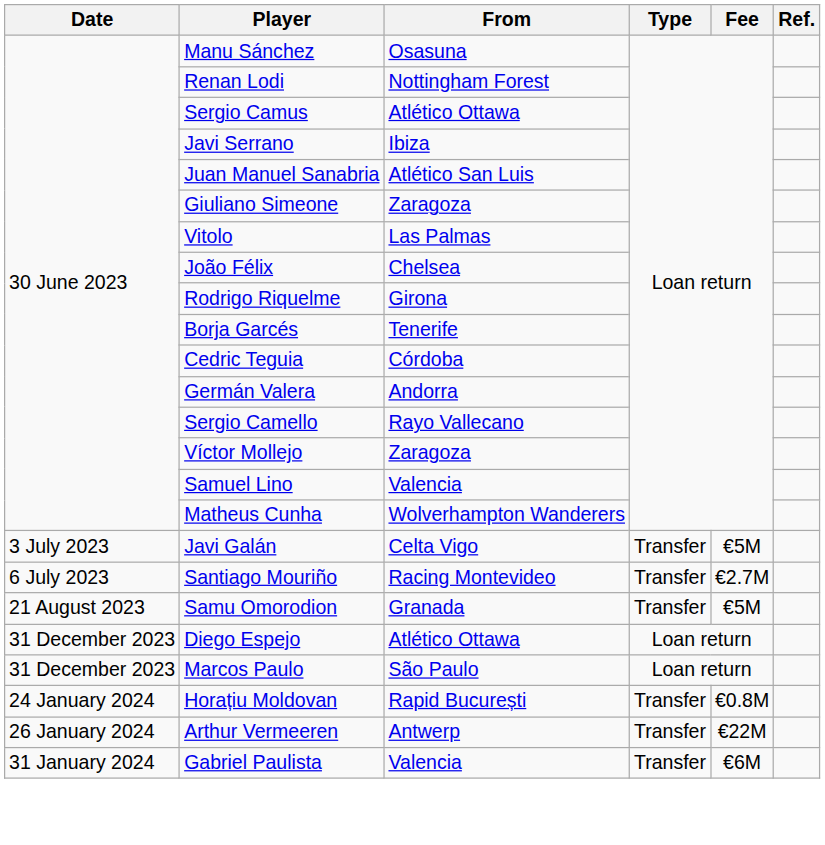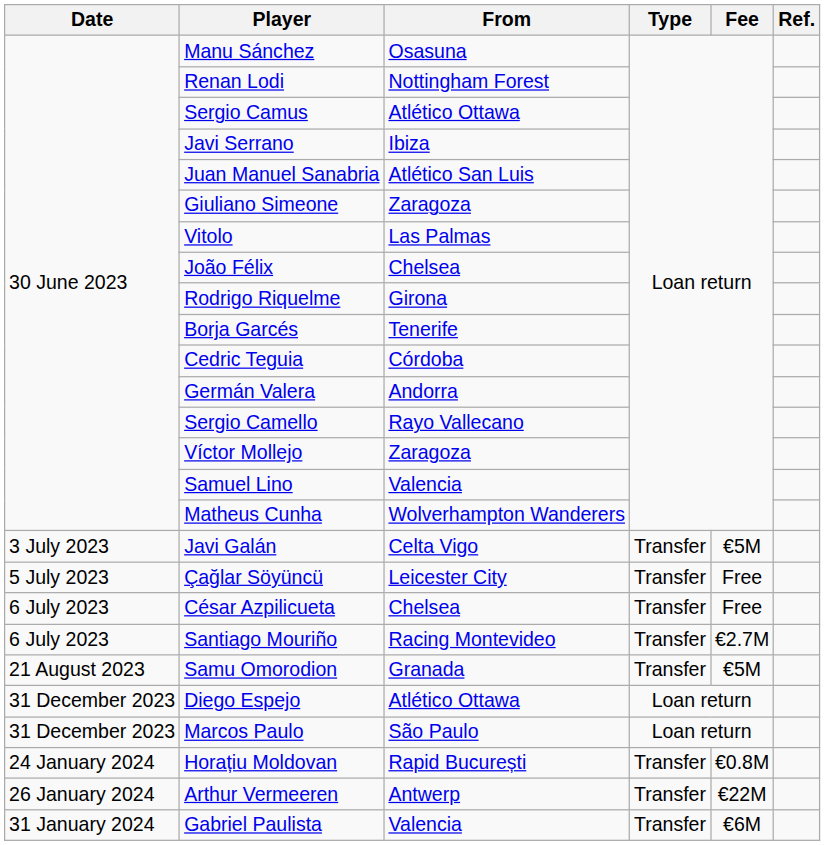+ row: 5 July 2023 | Çağlar Söyüncü | Leicester City | Transfer | Free
+ row: 6 July 2023 | César Azpilicueta | Chelsea | Transfer | Free
